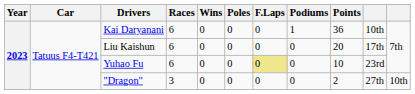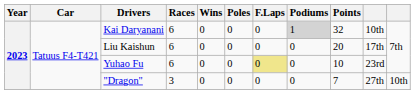Kai Daryanani | Podiums: no background -> lightgrey background
Kai Daryanani | Points: 36 -> 32
"Dragon" | Points: 2 -> 7
